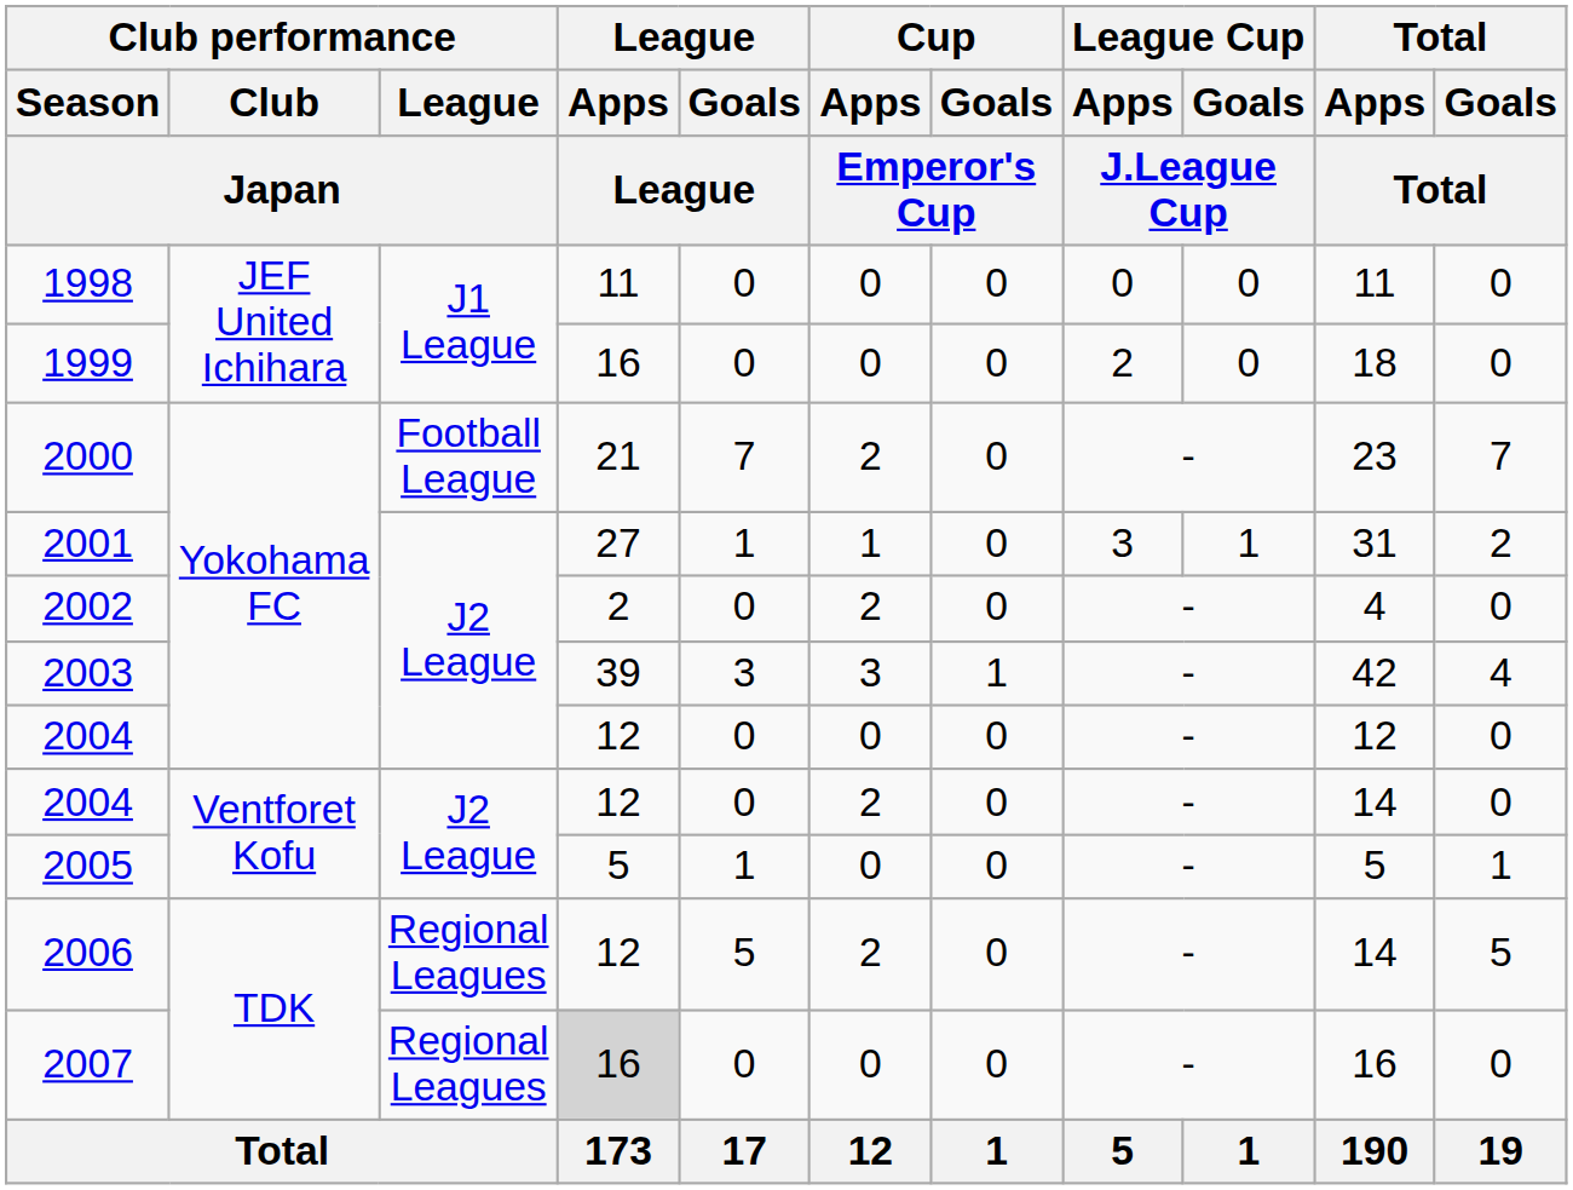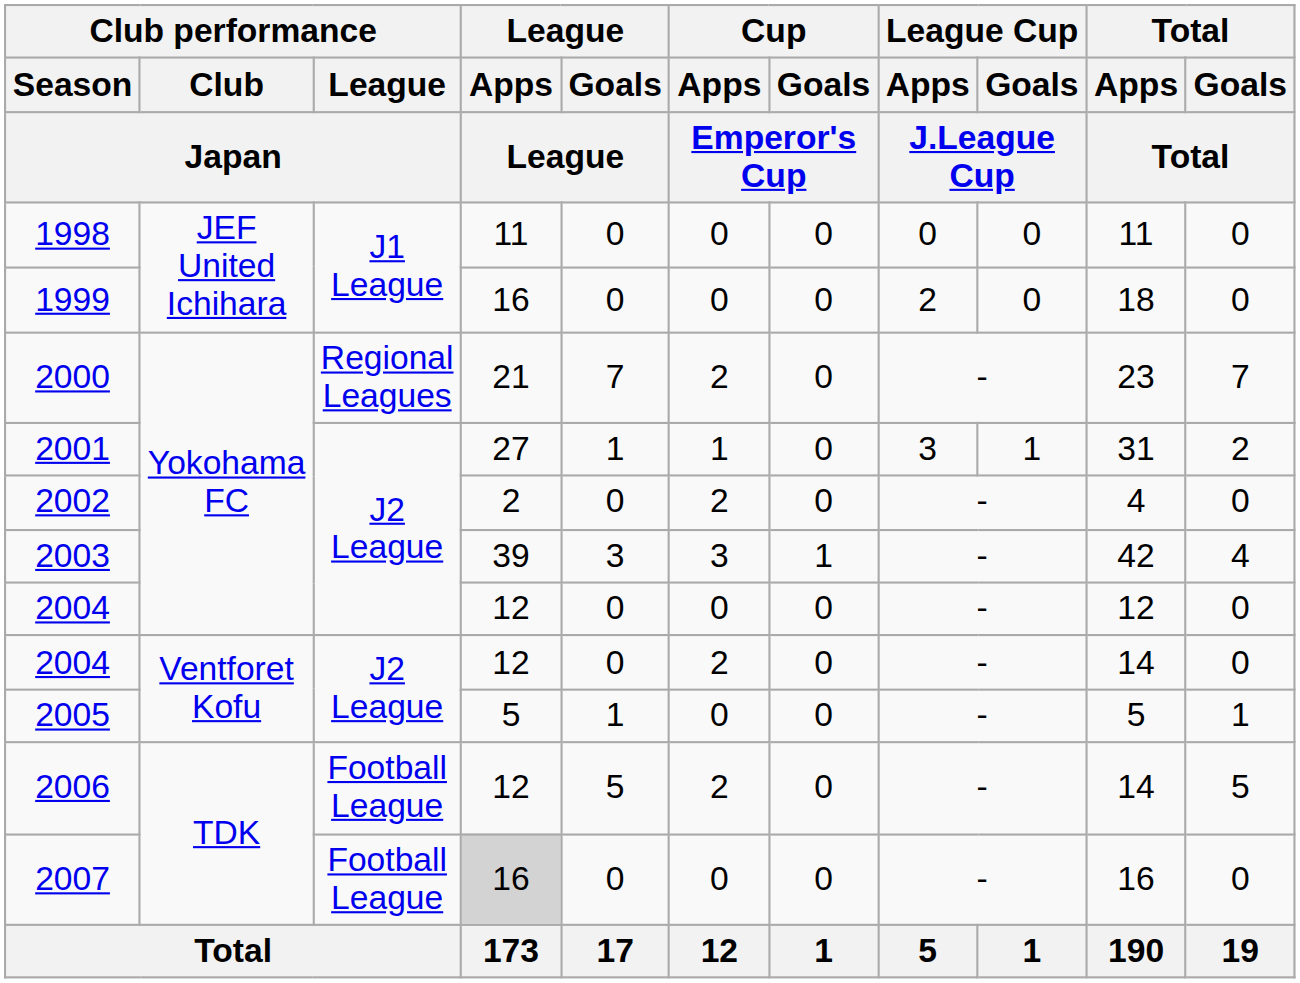2000 | Club performance / League / Japan: Football League -> Regional Leagues
2006 | Club performance / League / Japan: Regional Leagues -> Football League
2007 | Club performance / League / Japan: Regional Leagues -> Football League
